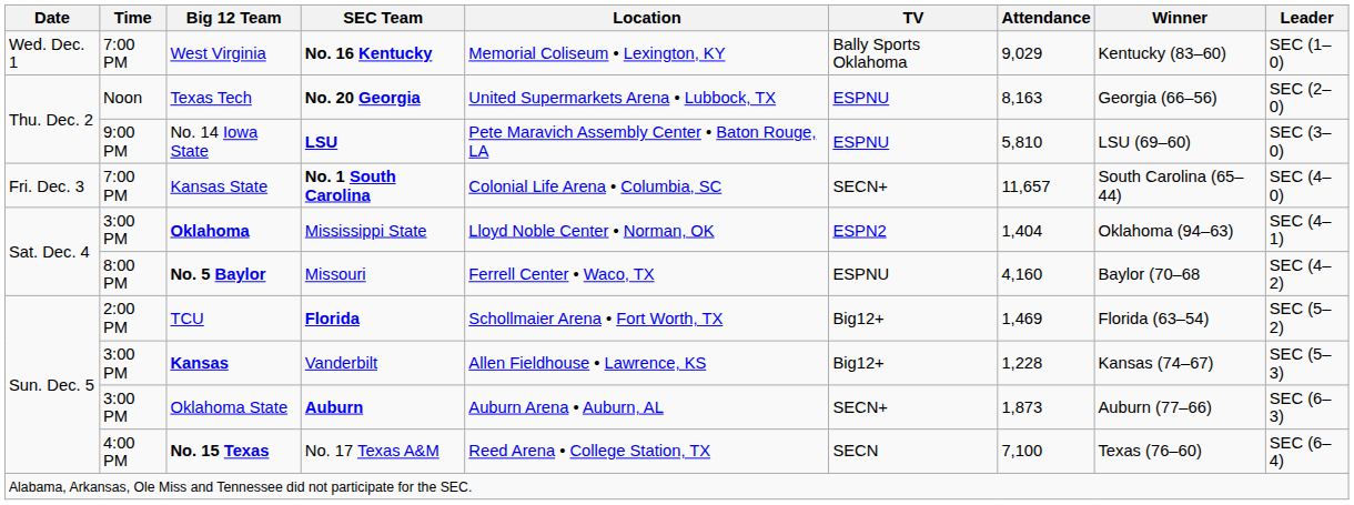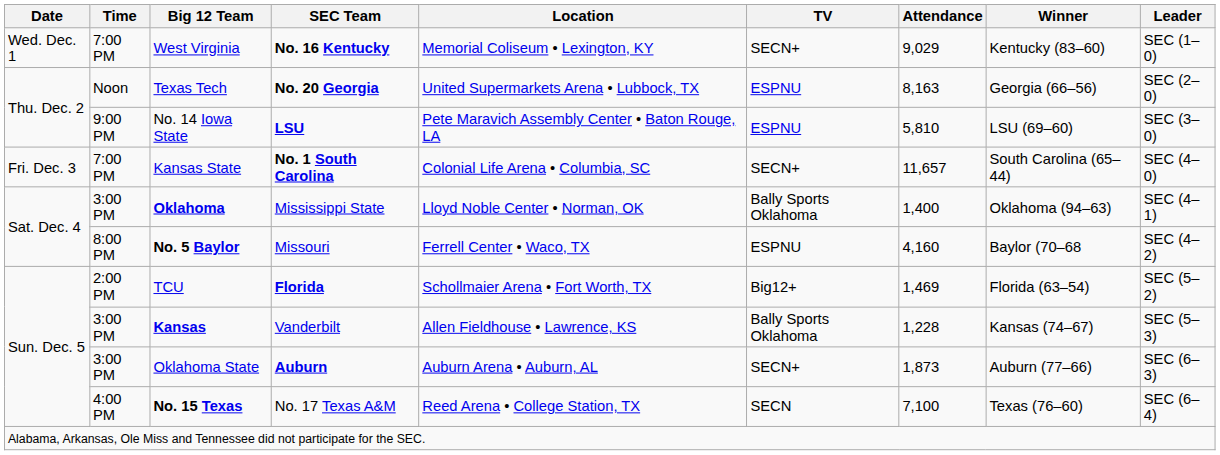West Virginia | TV: Bally Sports Oklahoma -> SECN+
Oklahoma | TV: ESPN2 -> Bally Sports Oklahoma
Oklahoma | Attendance: 1,404 -> 1,400
Kansas | TV: Big12+ -> Bally Sports Oklahoma
